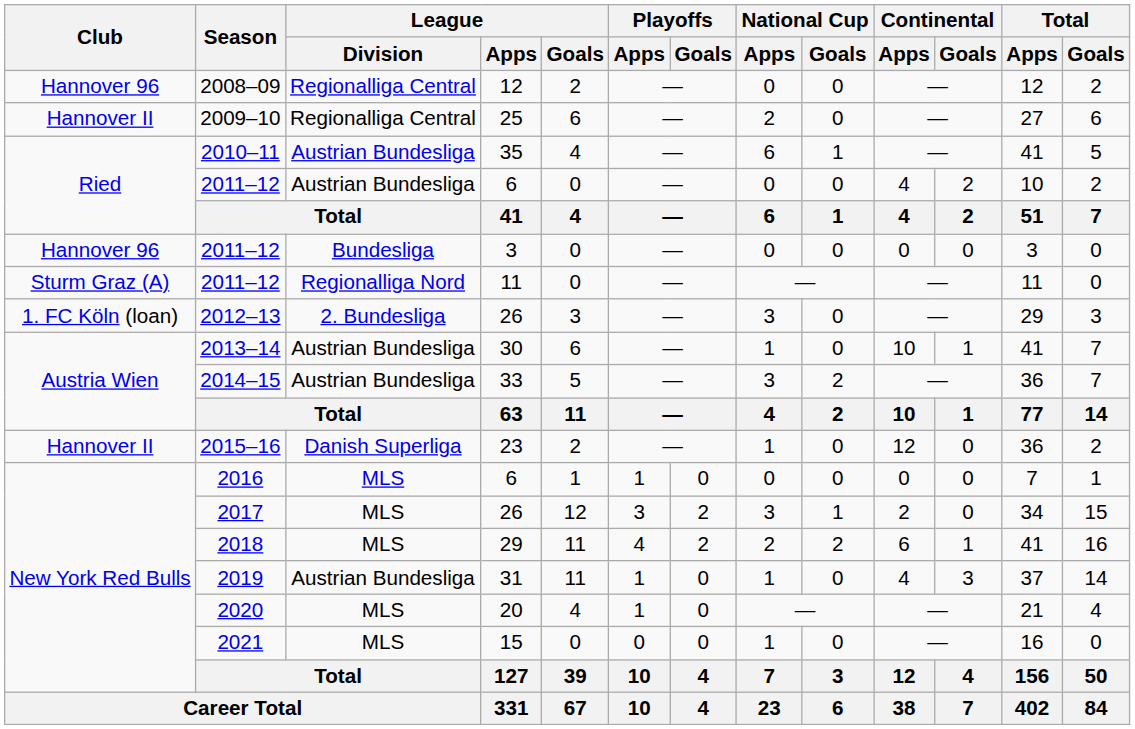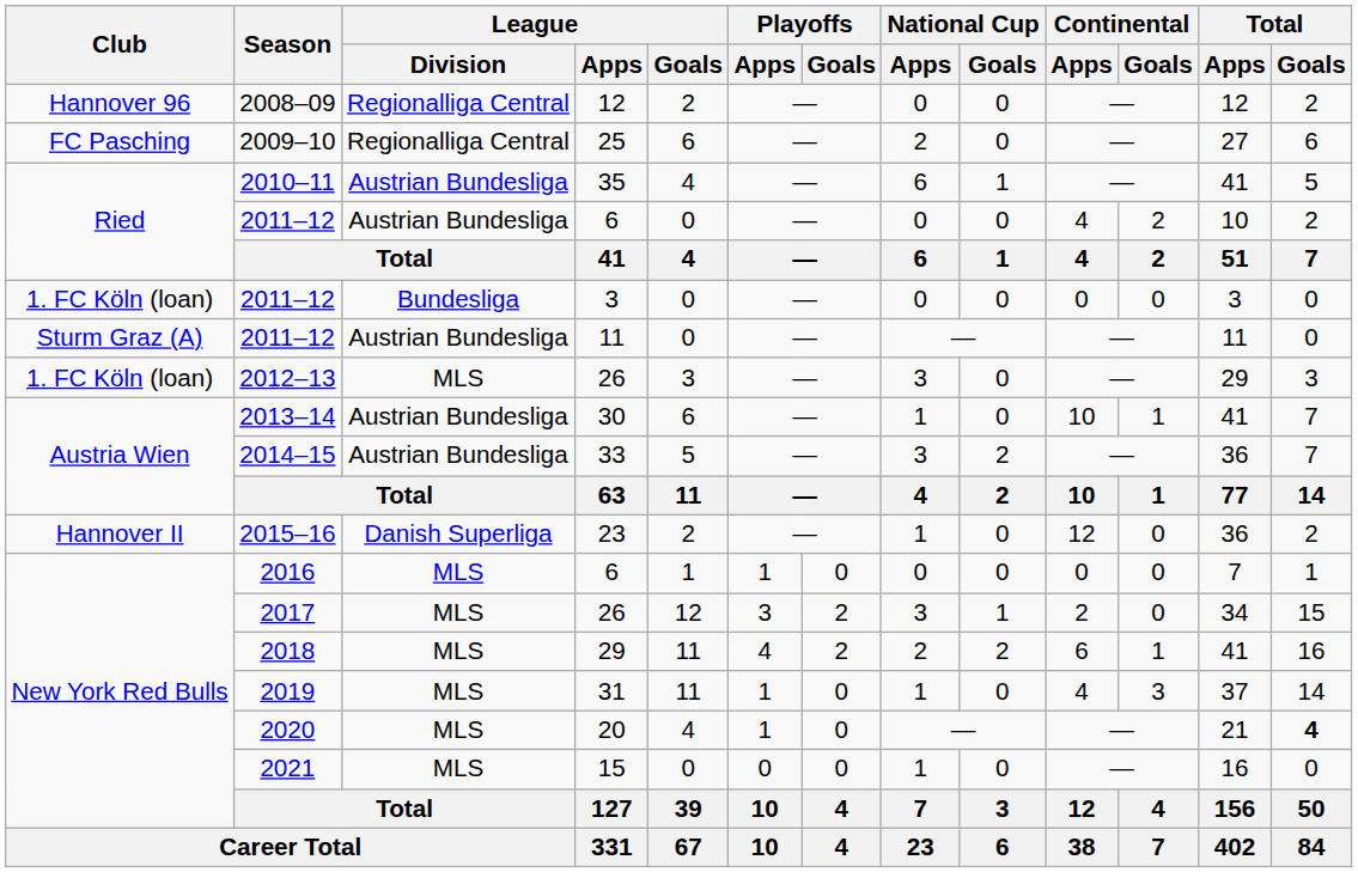2009–10 | Club: Hannover II -> FC Pasching
2011–12 / 3 | Club: Hannover 96 -> 1. FC Köln (loan)
2011–12 / 11 | League / Division: Regionalliga Nord -> Austrian Bundesliga
2012–13 | League / Division: 2. Bundesliga -> MLS
2019 | League / Division: Austrian Bundesliga -> MLS
2020 | Total / Goals: normal -> bold
